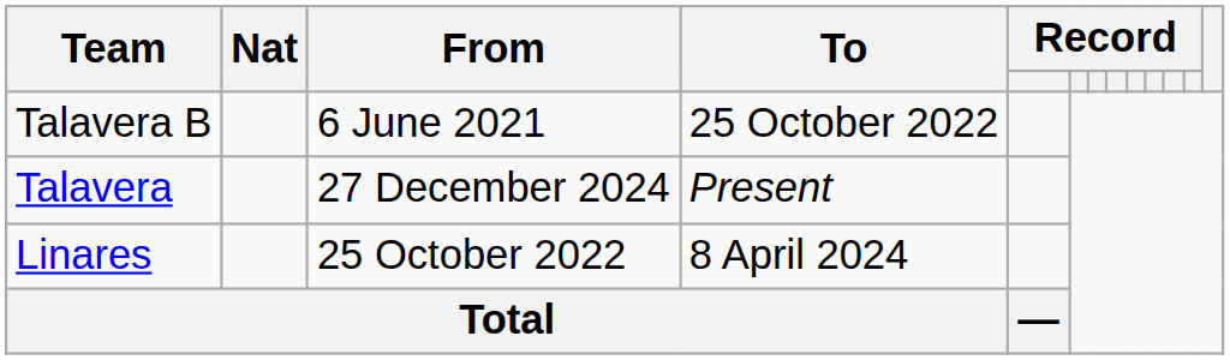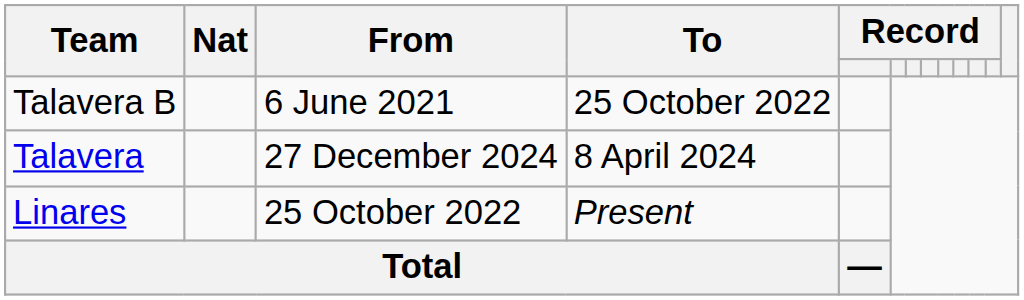Talavera | To: Present -> 8 April 2024
Linares | To: 8 April 2024 -> Present
